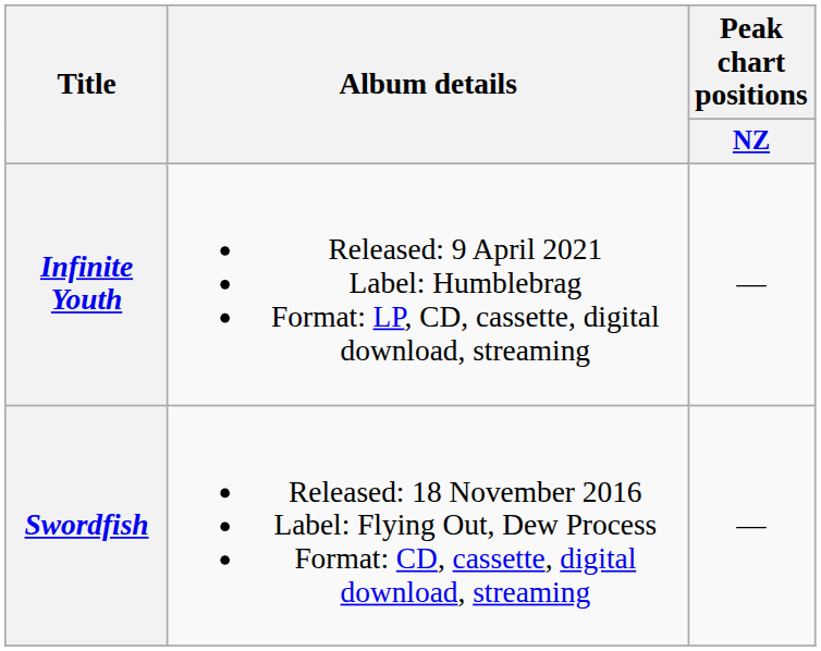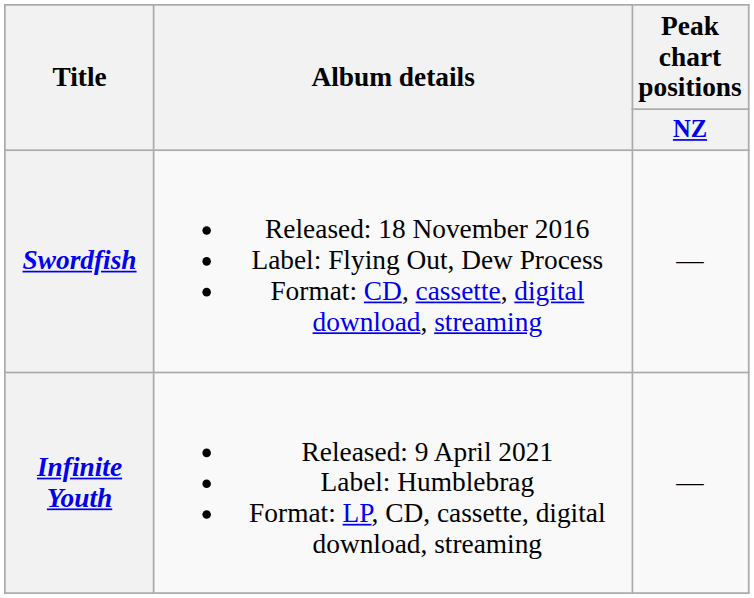rows swapped: Swordfish <-> Infinite Youth
